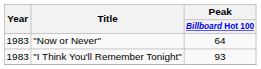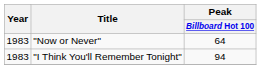"I Think You'll Remember Tonight" | Peak / Billboard Hot 100: 93 -> 94
